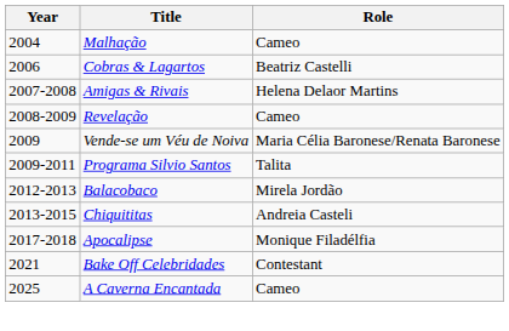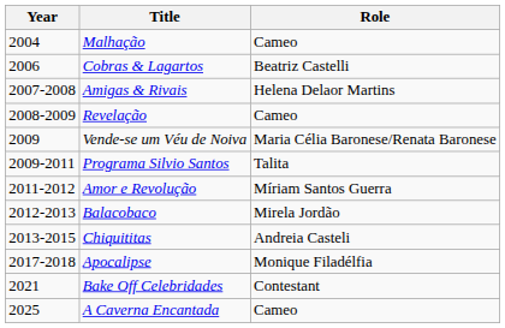+ row: 2011-2012 | Amor e Revolução | Míriam Santos Guerra
